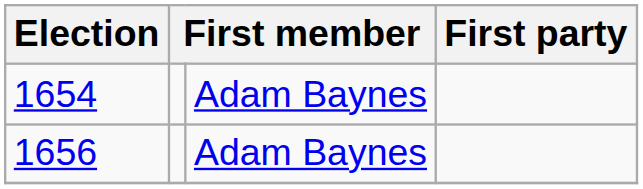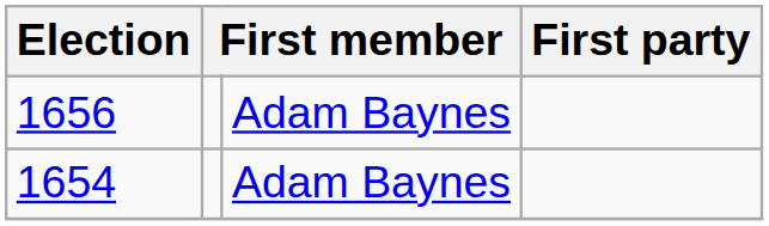rows swapped: 1654 <-> 1656
